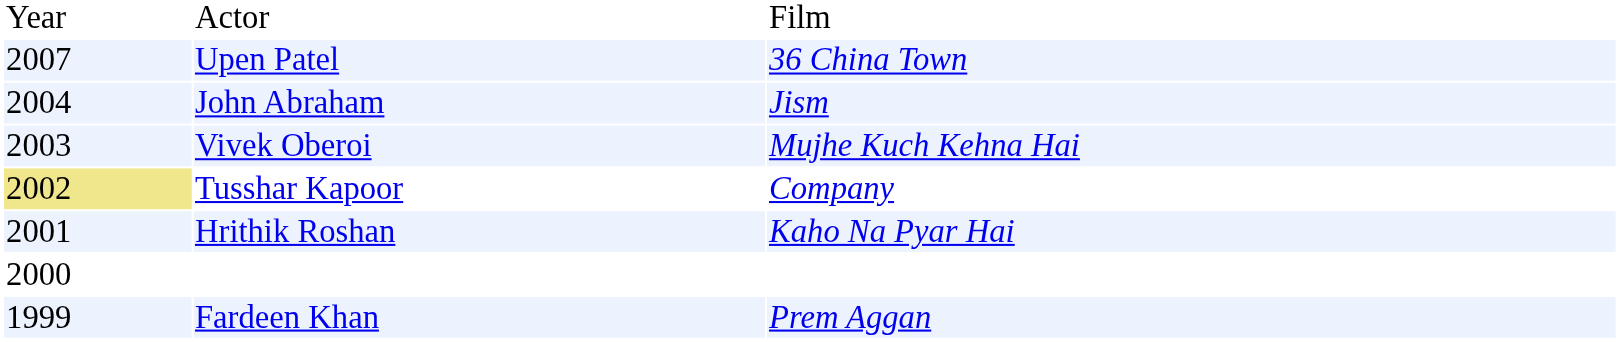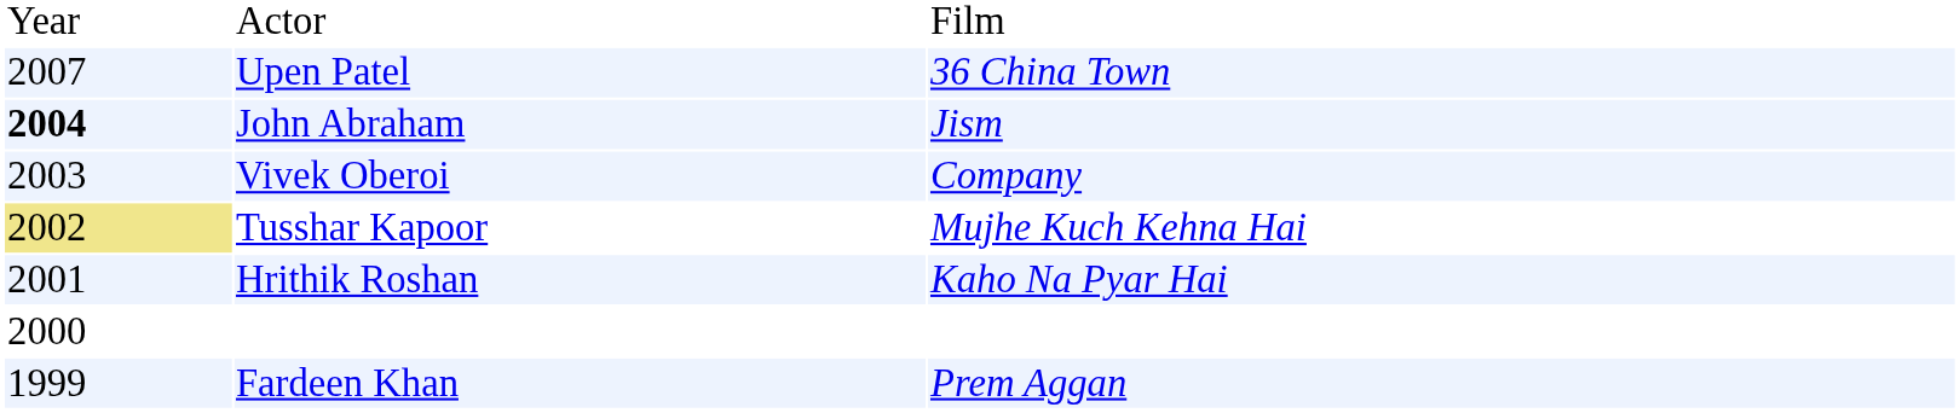John Abraham | column 1: normal -> bold
Vivek Oberoi | column 3: Mujhe Kuch Kehna Hai -> Company
Tusshar Kapoor | column 3: Company -> Mujhe Kuch Kehna Hai
